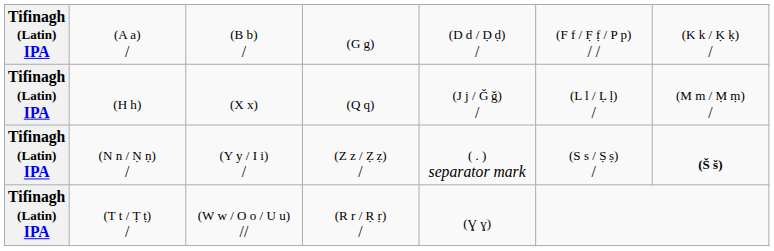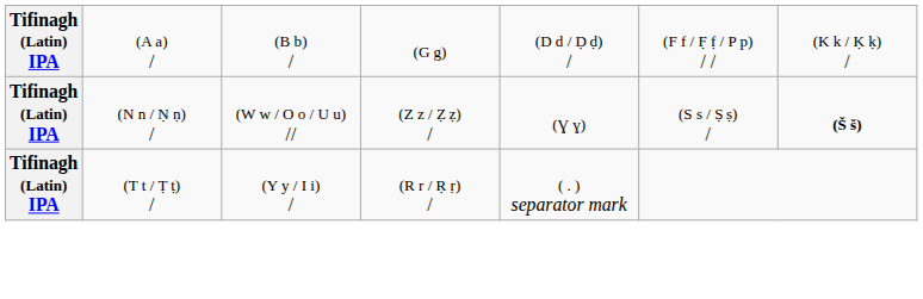- row: Tifinagh (Latin) IPA | (H h) | (X x) | (Q q) | (J j / Ǧ ǧ) / | (L l / Ḷ ḷ) / | (M m / Ṃ ṃ) /
(N n / Ṇ ṇ) / | column 3: (Y y / I i) / -> (W w / O o / U u) //
(N n / Ṇ ṇ) / | column 5: ( . ) separator mark -> (Ɣ ɣ)
(T t / Ṭ ṭ) / | column 3: (W w / O o / U u) // -> (Y y / I i) /
(T t / Ṭ ṭ) / | column 5: (Ɣ ɣ) -> ( . ) separator mark
